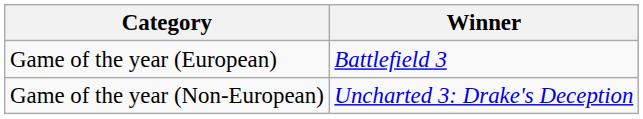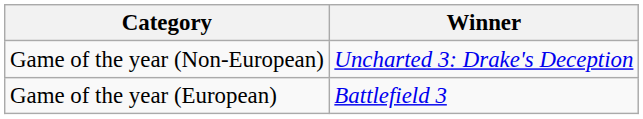rows swapped: Game of the year (European) <-> Game of the year (Non-European)
